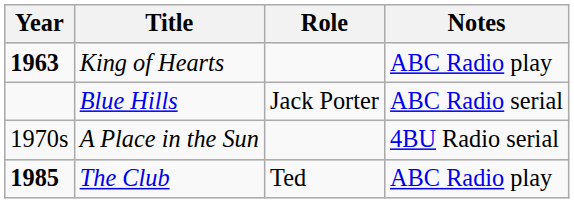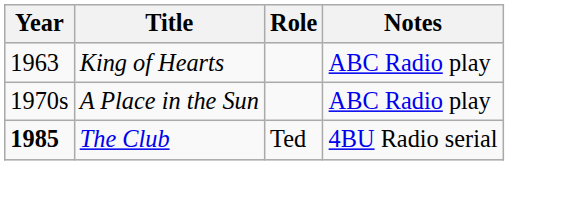King of Hearts | Year: bold -> normal
- row: Blue Hills | Jack Porter | ABC Radio serial
A Place in the Sun | Notes: 4BU Radio serial -> ABC Radio play
The Club | Notes: ABC Radio play -> 4BU Radio serial
